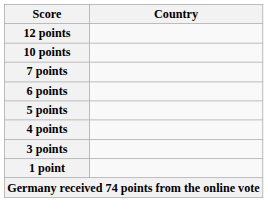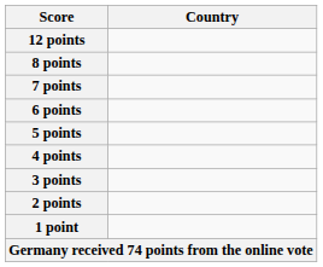- row: 10 points
+ row: 8 points
+ row: 2 points
